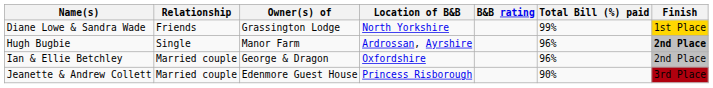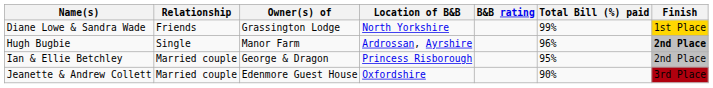Ian & Ellie Betchley | Location of B&B: Oxfordshire -> Princess Risborough
Ian & Ellie Betchley | Total Bill (%) paid: 96% -> 95%
Jeanette & Andrew Collett | Location of B&B: Princess Risborough -> Oxfordshire
